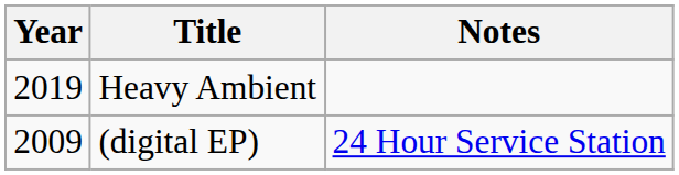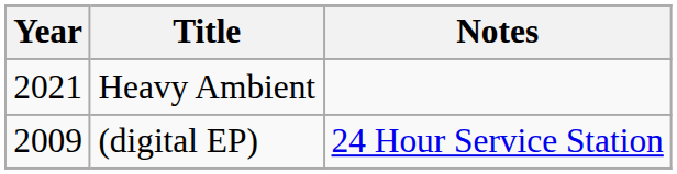Heavy Ambient | Year: 2019 -> 2021
